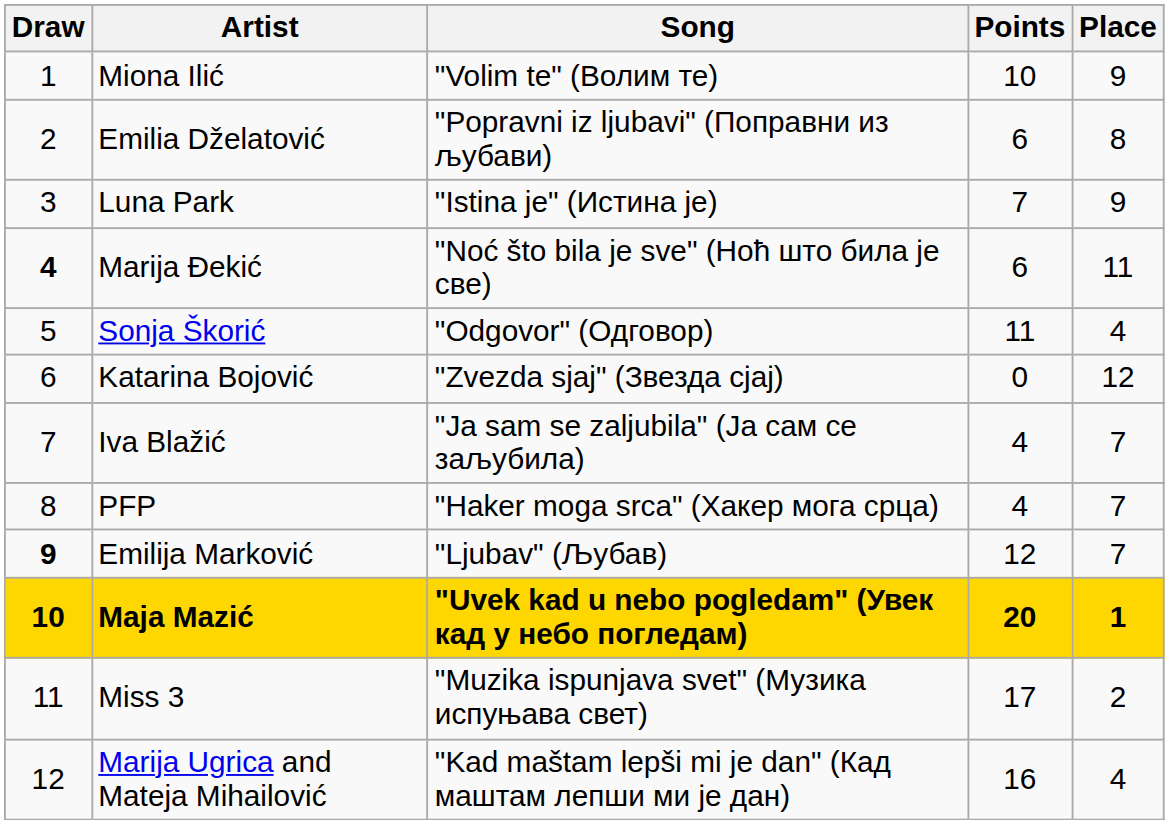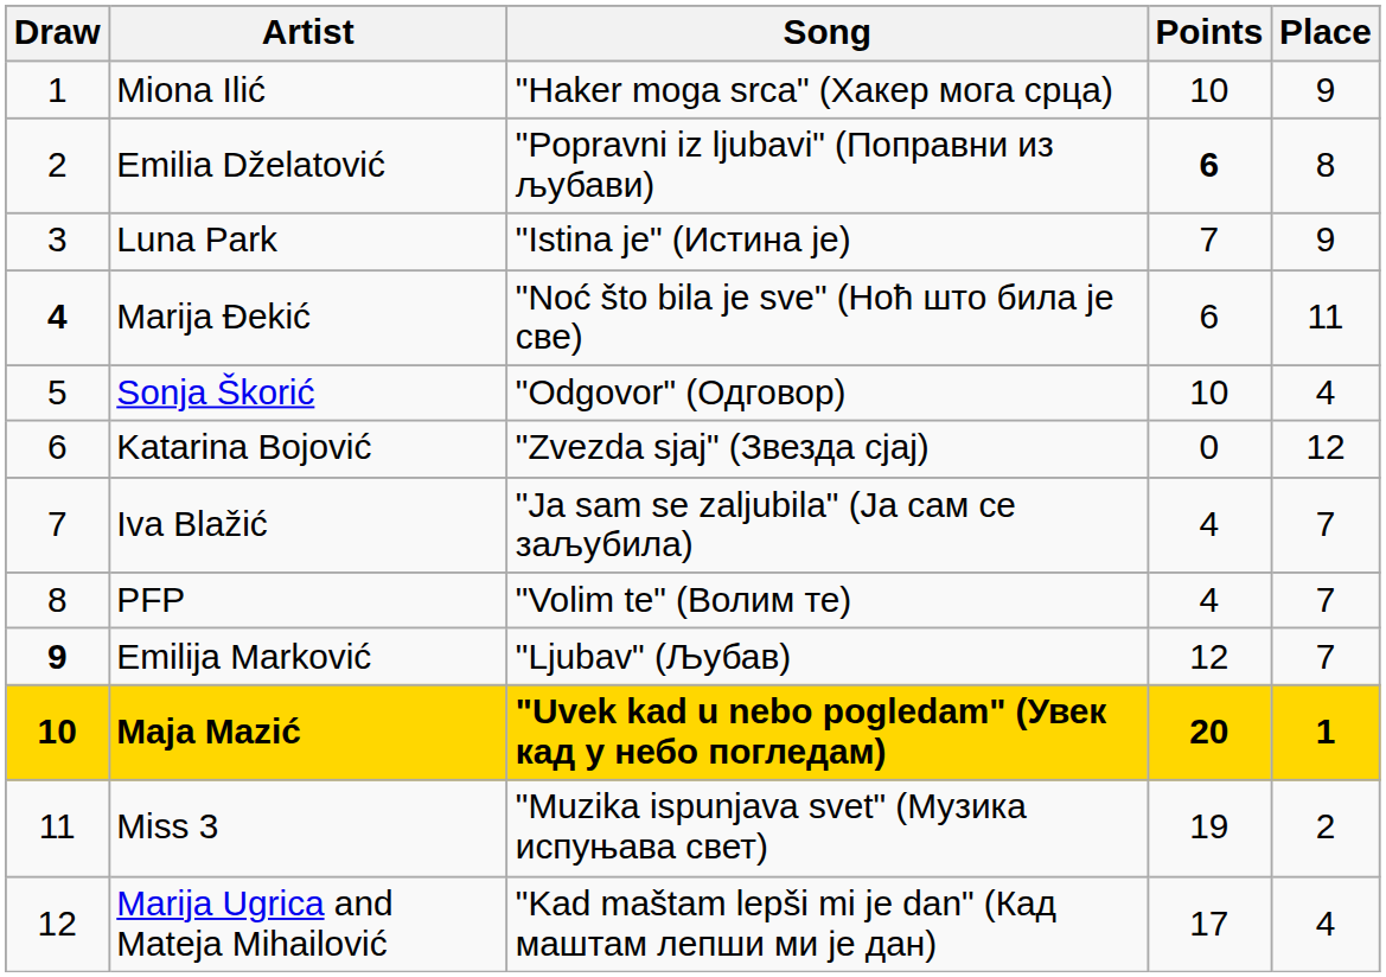Miona Ilić | Song: "Volim te" (Волим те) -> "Haker moga srca" (Хакер мога срца)
Emilia Dželatović | Points: normal -> bold
Sonja Škorić | Points: 11 -> 10
PFP | Song: "Haker moga srca" (Хакер мога срца) -> "Volim te" (Волим те)
Miss 3 | Points: 17 -> 19
Marija Ugrica and Mateja Mihailović | Points: 16 -> 17
